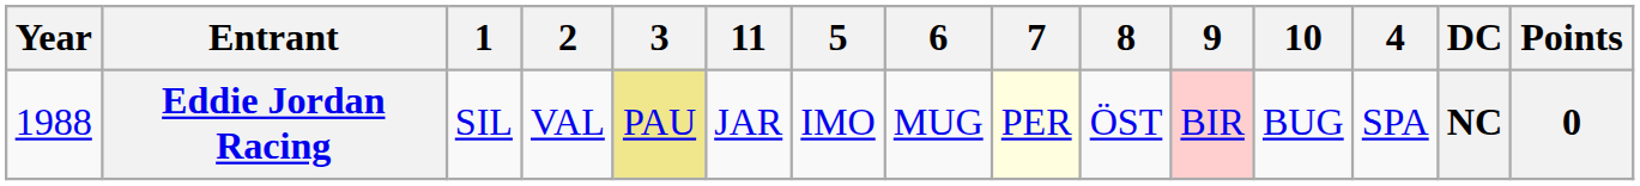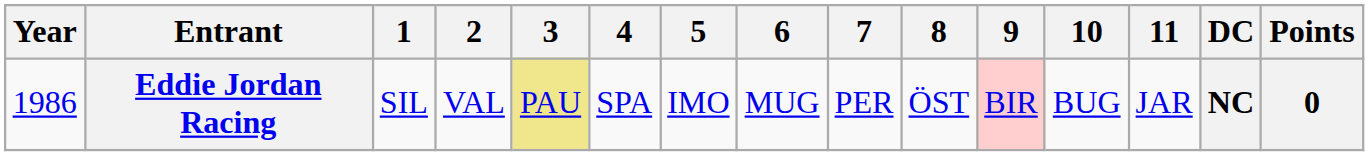columns swapped: 4 <-> 11
Eddie Jordan Racing | Year: 1988 -> 1986
Eddie Jordan Racing | 7: lightyellow background -> no background
